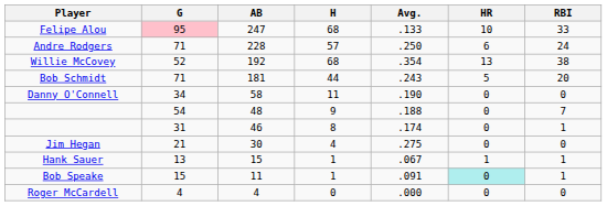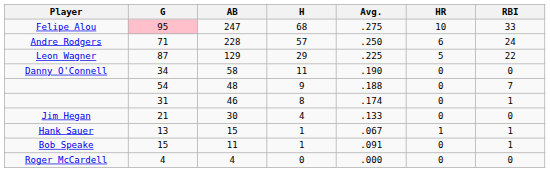Felipe Alou | Avg.: .133 -> .275
- row: Willie McCovey | 52 | 192 | 68 | .354 | 13 | 38
- row: Bob Schmidt | 71 | 181 | 44 | .243 | 5 | 20
+ row: Leon Wagner | 87 | 129 | 29 | .225 | 5 | 22
Jim Hegan | Avg.: .275 -> .133
Bob Speake | HR: paleturquoise background -> no background
